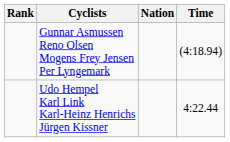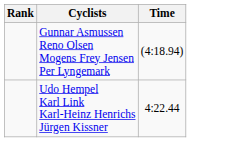- column: Nation
